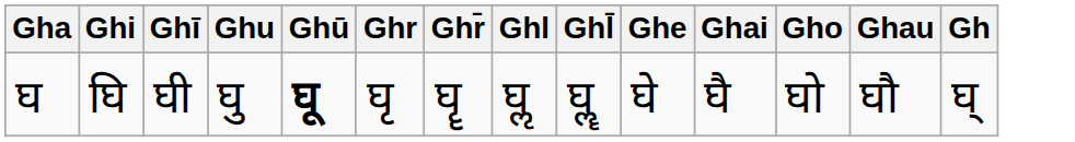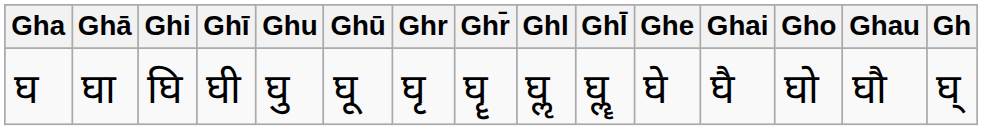+ column: Ghā | घा
घ | Ghū: bold -> normal
